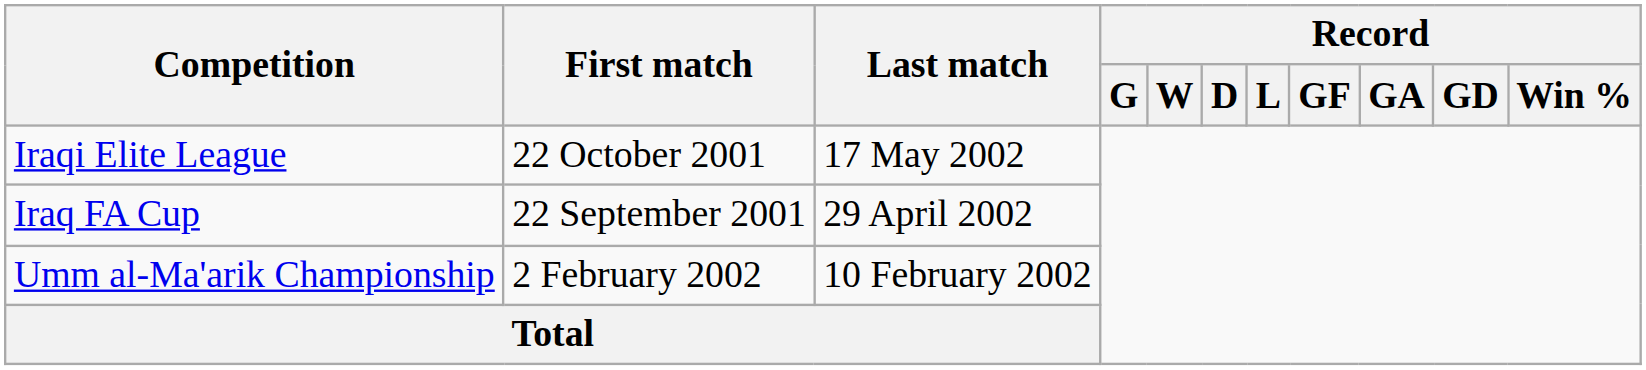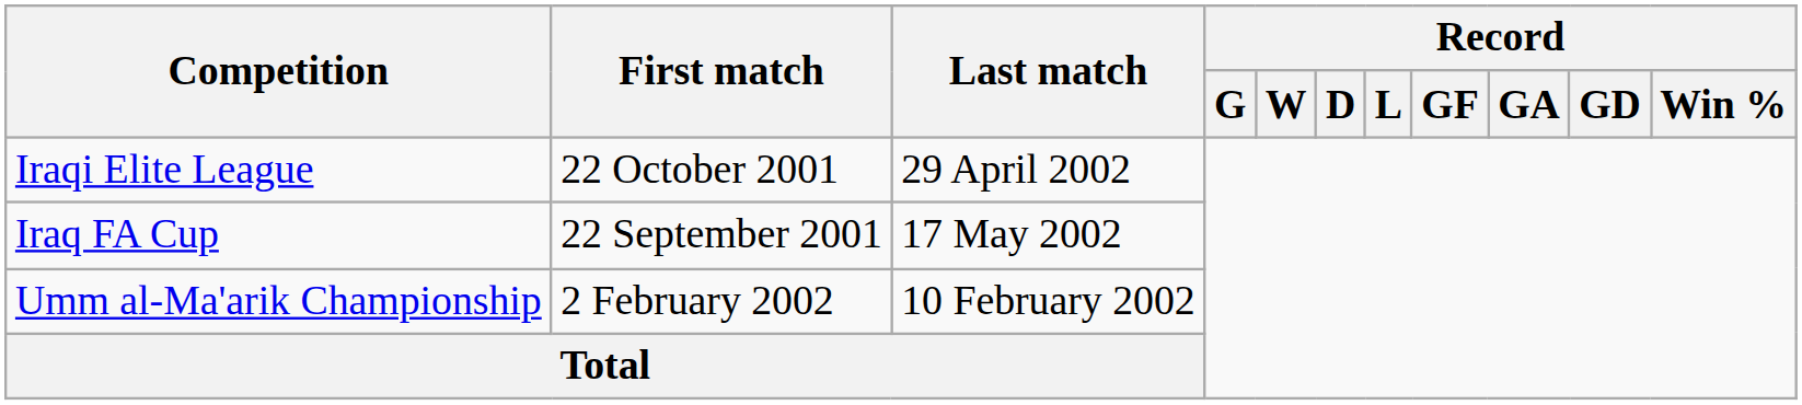Iraqi Elite League | Last match: 17 May 2002 -> 29 April 2002
Iraq FA Cup | Last match: 29 April 2002 -> 17 May 2002
